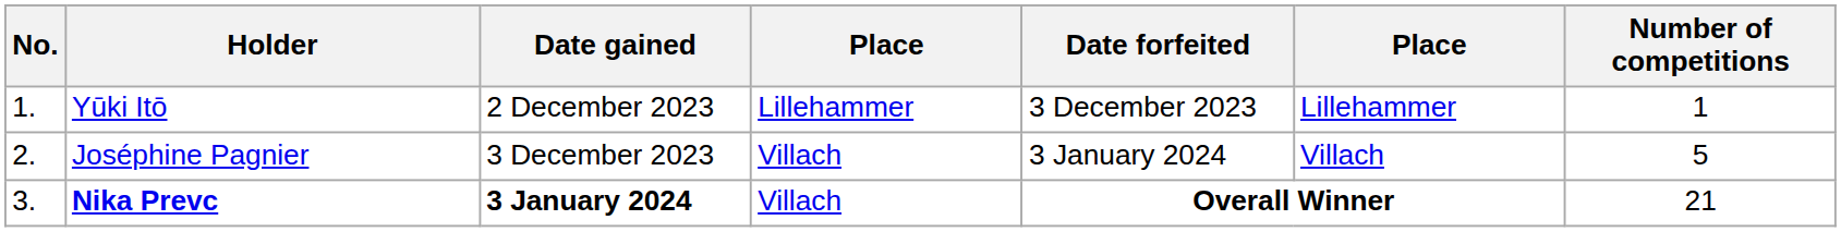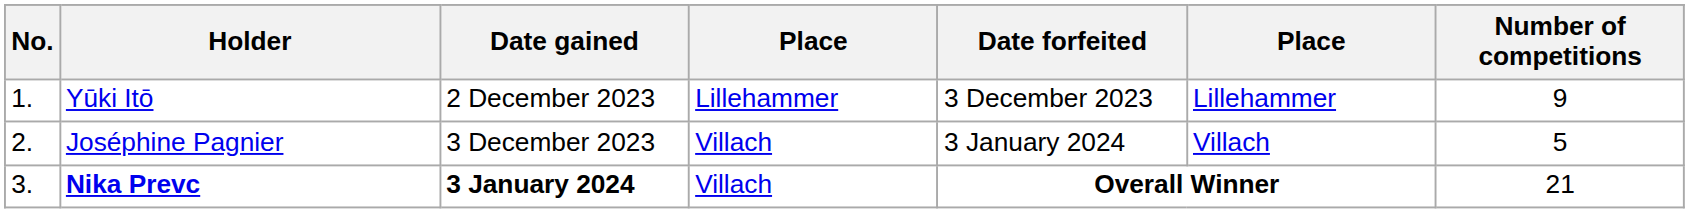Yūki Itō | Number of competitions: 1 -> 9
